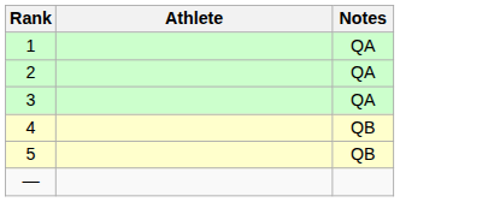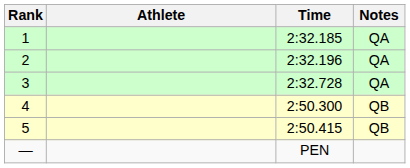+ column: Time | 2:32.185 | 2:32.196 | 2:32.728 | 2:50.300 | 2:50.415 | PEN
